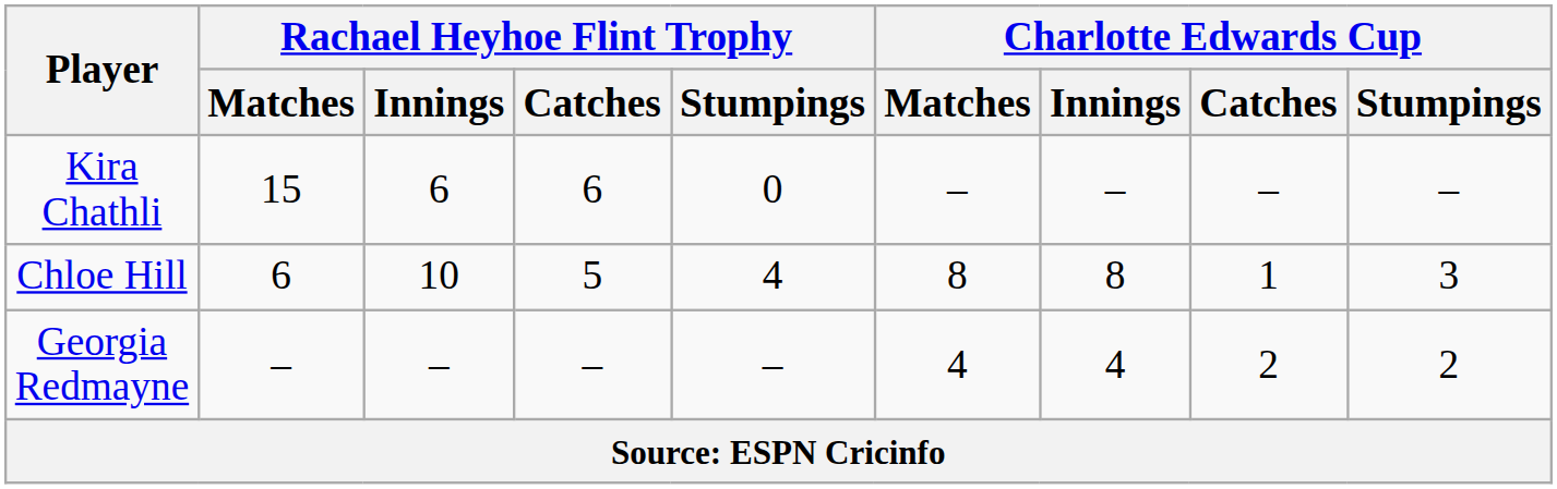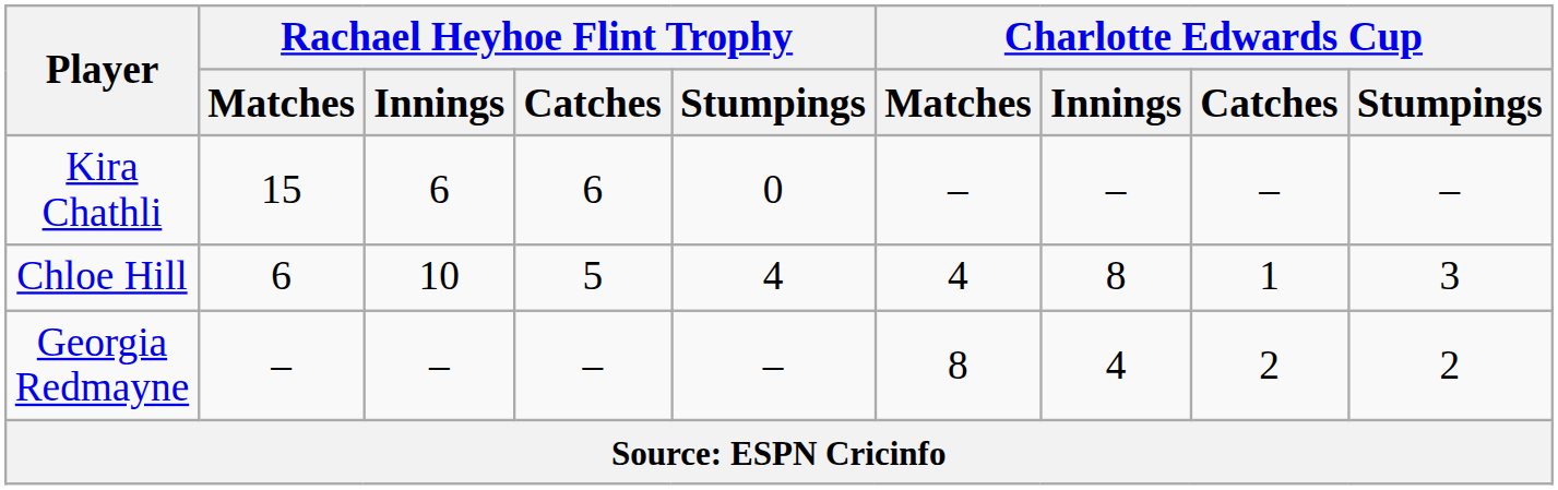Chloe Hill | Charlotte Edwards Cup / Matches: 8 -> 4
Georgia Redmayne | Charlotte Edwards Cup / Matches: 4 -> 8
